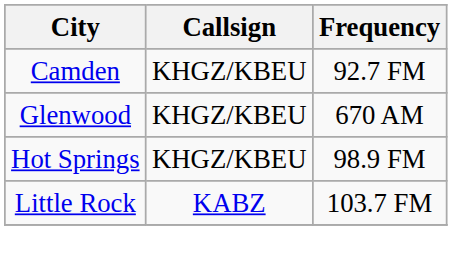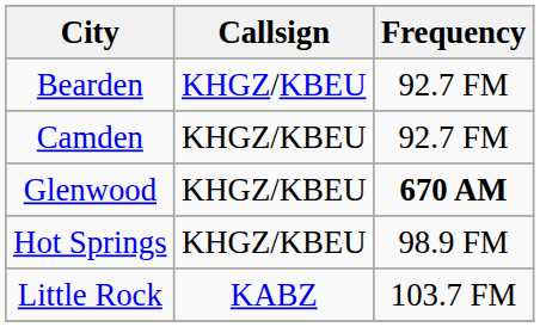+ row: Bearden | KHGZ/KBEU | 92.7 FM
Glenwood | Frequency: normal -> bold
